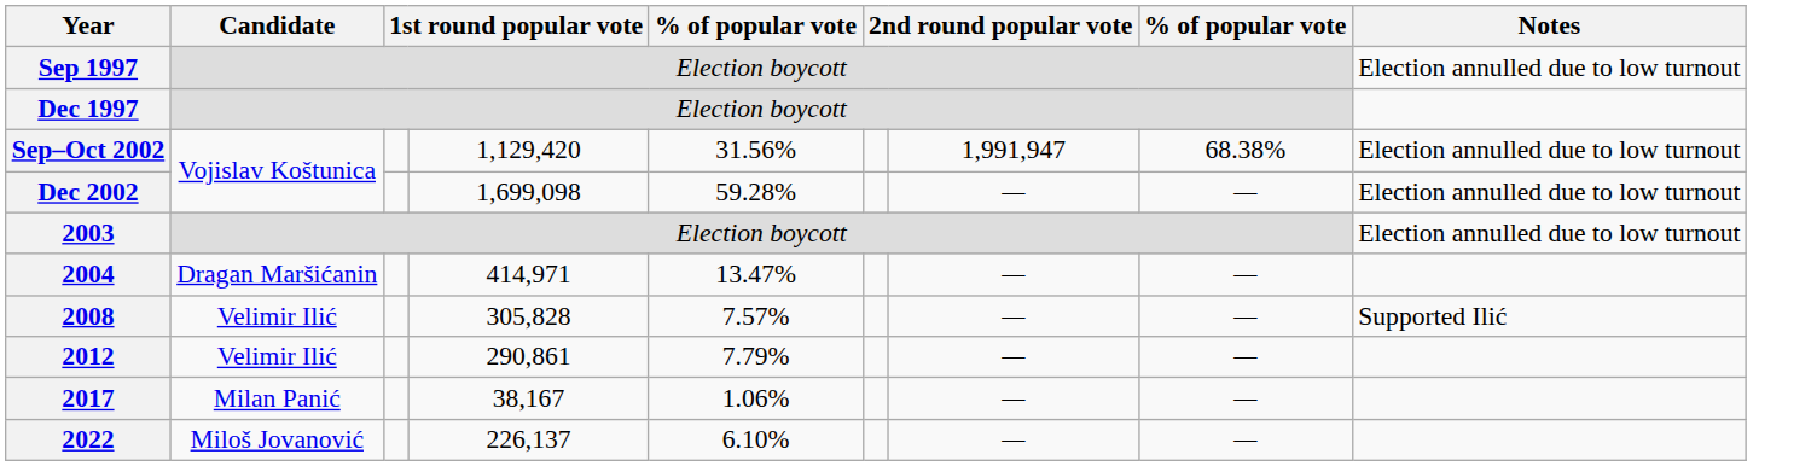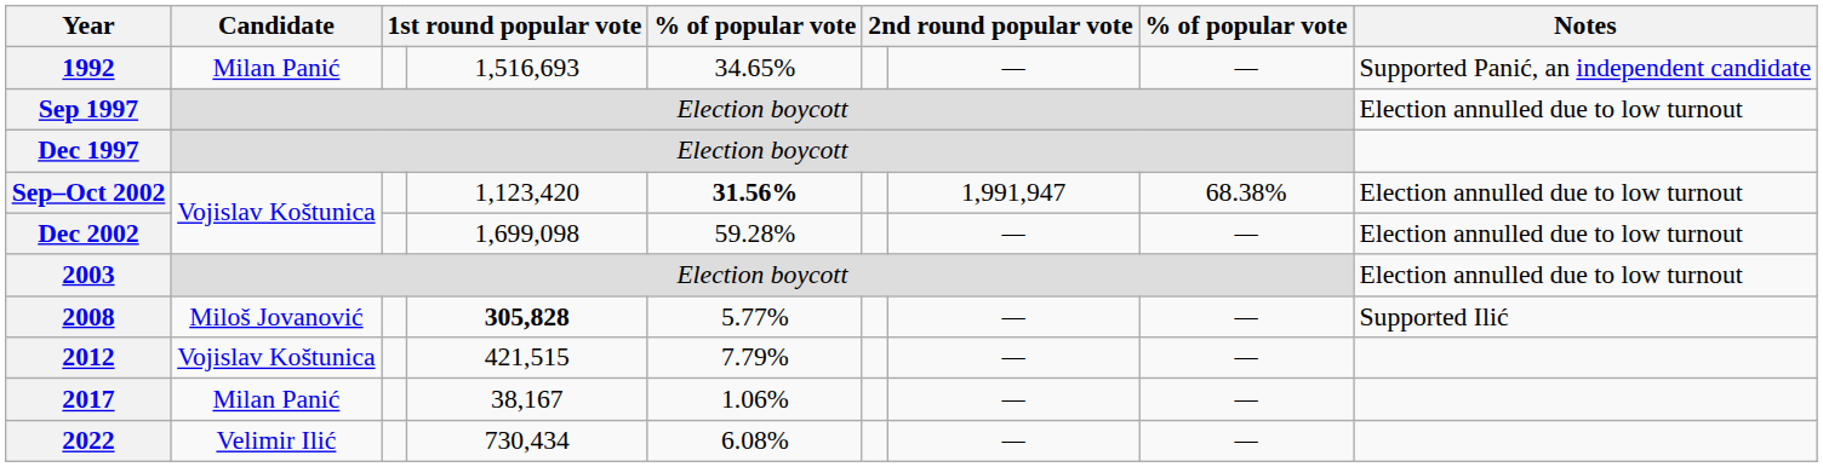+ row: 1992 | Milan Panić | 1,516,693 | 34.65% | — | — | Supported Panić, an independent candidate
Sep–Oct 2002 | column 4: 1,129,420 -> 1,123,420
Sep–Oct 2002 | column 5: normal -> bold
- row: 2004 | Dragan Maršićanin | 414,971 | 13.47% | — | —
2008 | Candidate: Velimir Ilić -> Miloš Jovanović
2008 | column 4: normal -> bold
2008 | column 5: 7.57% -> 5.77%
2012 | Candidate: Velimir Ilić -> Vojislav Koštunica
2012 | column 4: 290,861 -> 421,515
2022 | Candidate: Miloš Jovanović -> Velimir Ilić
2022 | column 4: 226,137 -> 730,434
2022 | column 5: 6.10% -> 6.08%
